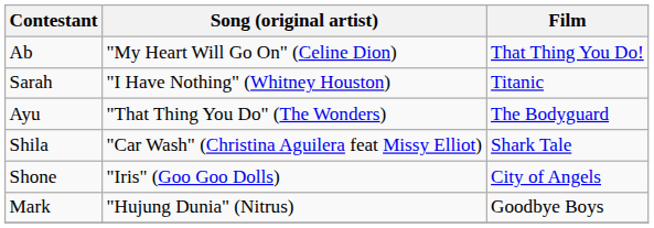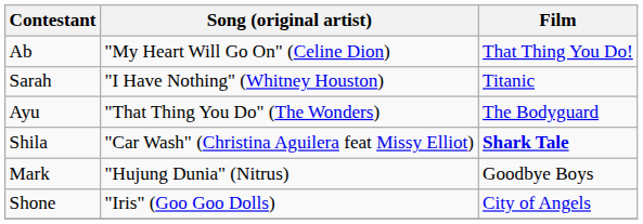Shila | Film: normal -> bold
rows swapped: Shone <-> Mark
